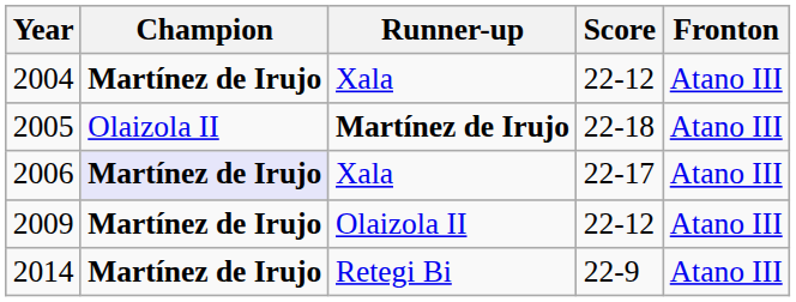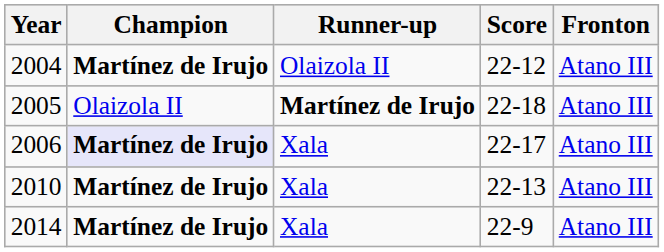2004 | Runner-up: Xala -> Olaizola II
- row: 2009 | Martínez de Irujo | Olaizola II | 22-12 | Atano III
+ row: 2010 | Martínez de Irujo | Xala | 22-13 | Atano III
2014 | Runner-up: Retegi Bi -> Xala
